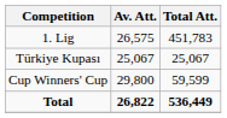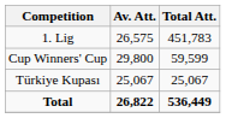rows swapped: Türkiye Kupası <-> Cup Winners' Cup
